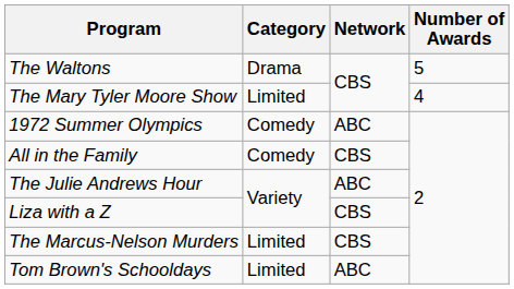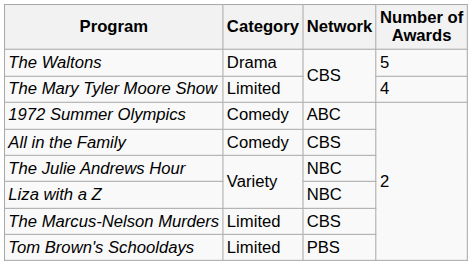The Julie Andrews Hour | Network: ABC -> NBC
Liza with a Z | Network: CBS -> NBC
Tom Brown's Schooldays | Network: ABC -> PBS
